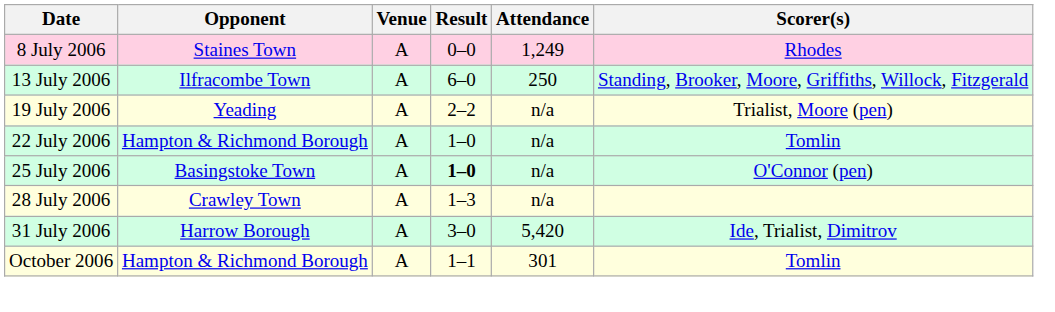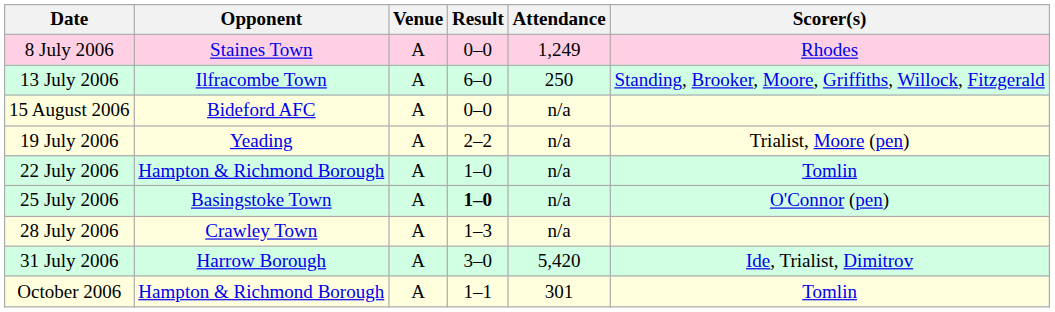+ row: 15 August 2006 | Bideford AFC | A | 0–0 | n/a
